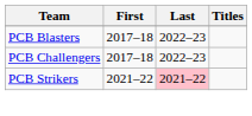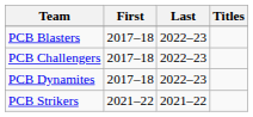+ row: PCB Dynamites | 2017–18 | 2022–23
PCB Strikers | Last: pink background -> no background
